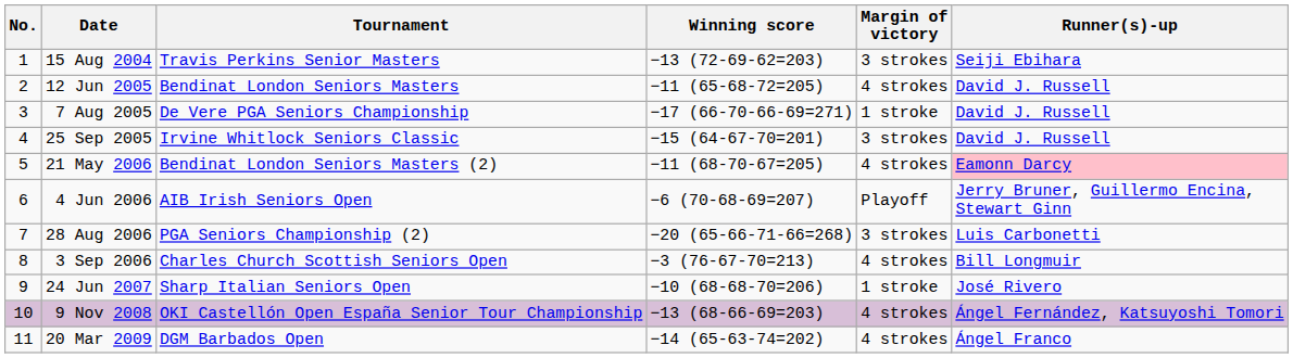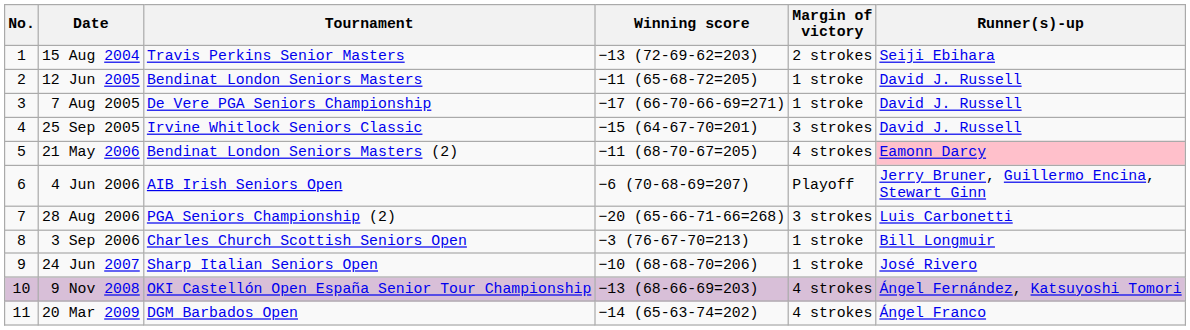15 Aug 2004 | Margin of victory: 3 strokes -> 2 strokes
12 Jun 2005 | Margin of victory: 4 strokes -> 1 stroke
3 Sep 2006 | Margin of victory: 4 strokes -> 1 stroke
